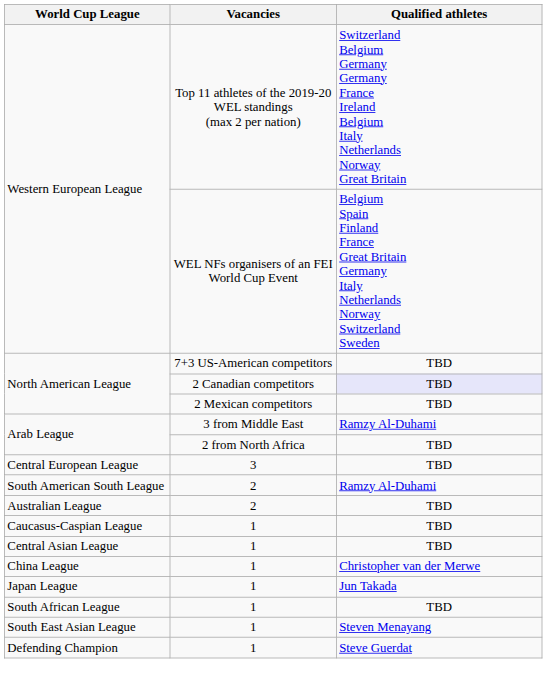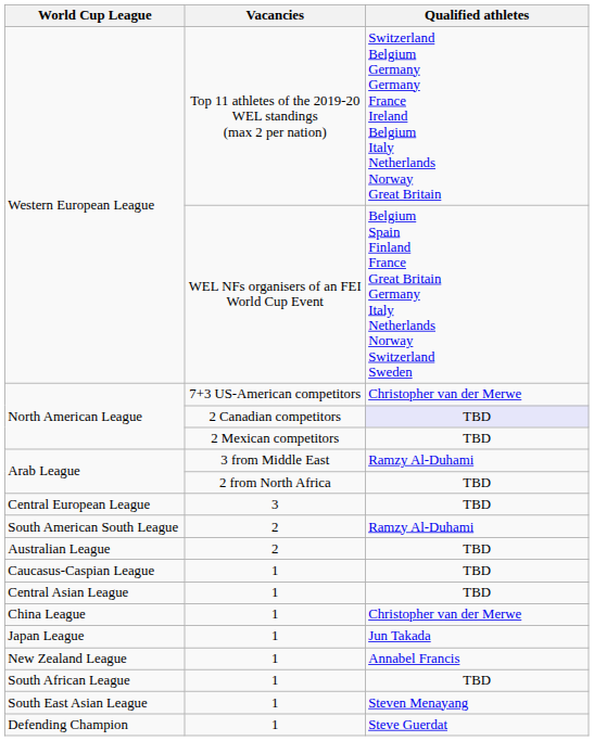North American League / 7+3 US-American competitors | Qualified athletes: TBD -> Christopher van der Merwe
+ row: New Zealand League | 1 | Annabel Francis
